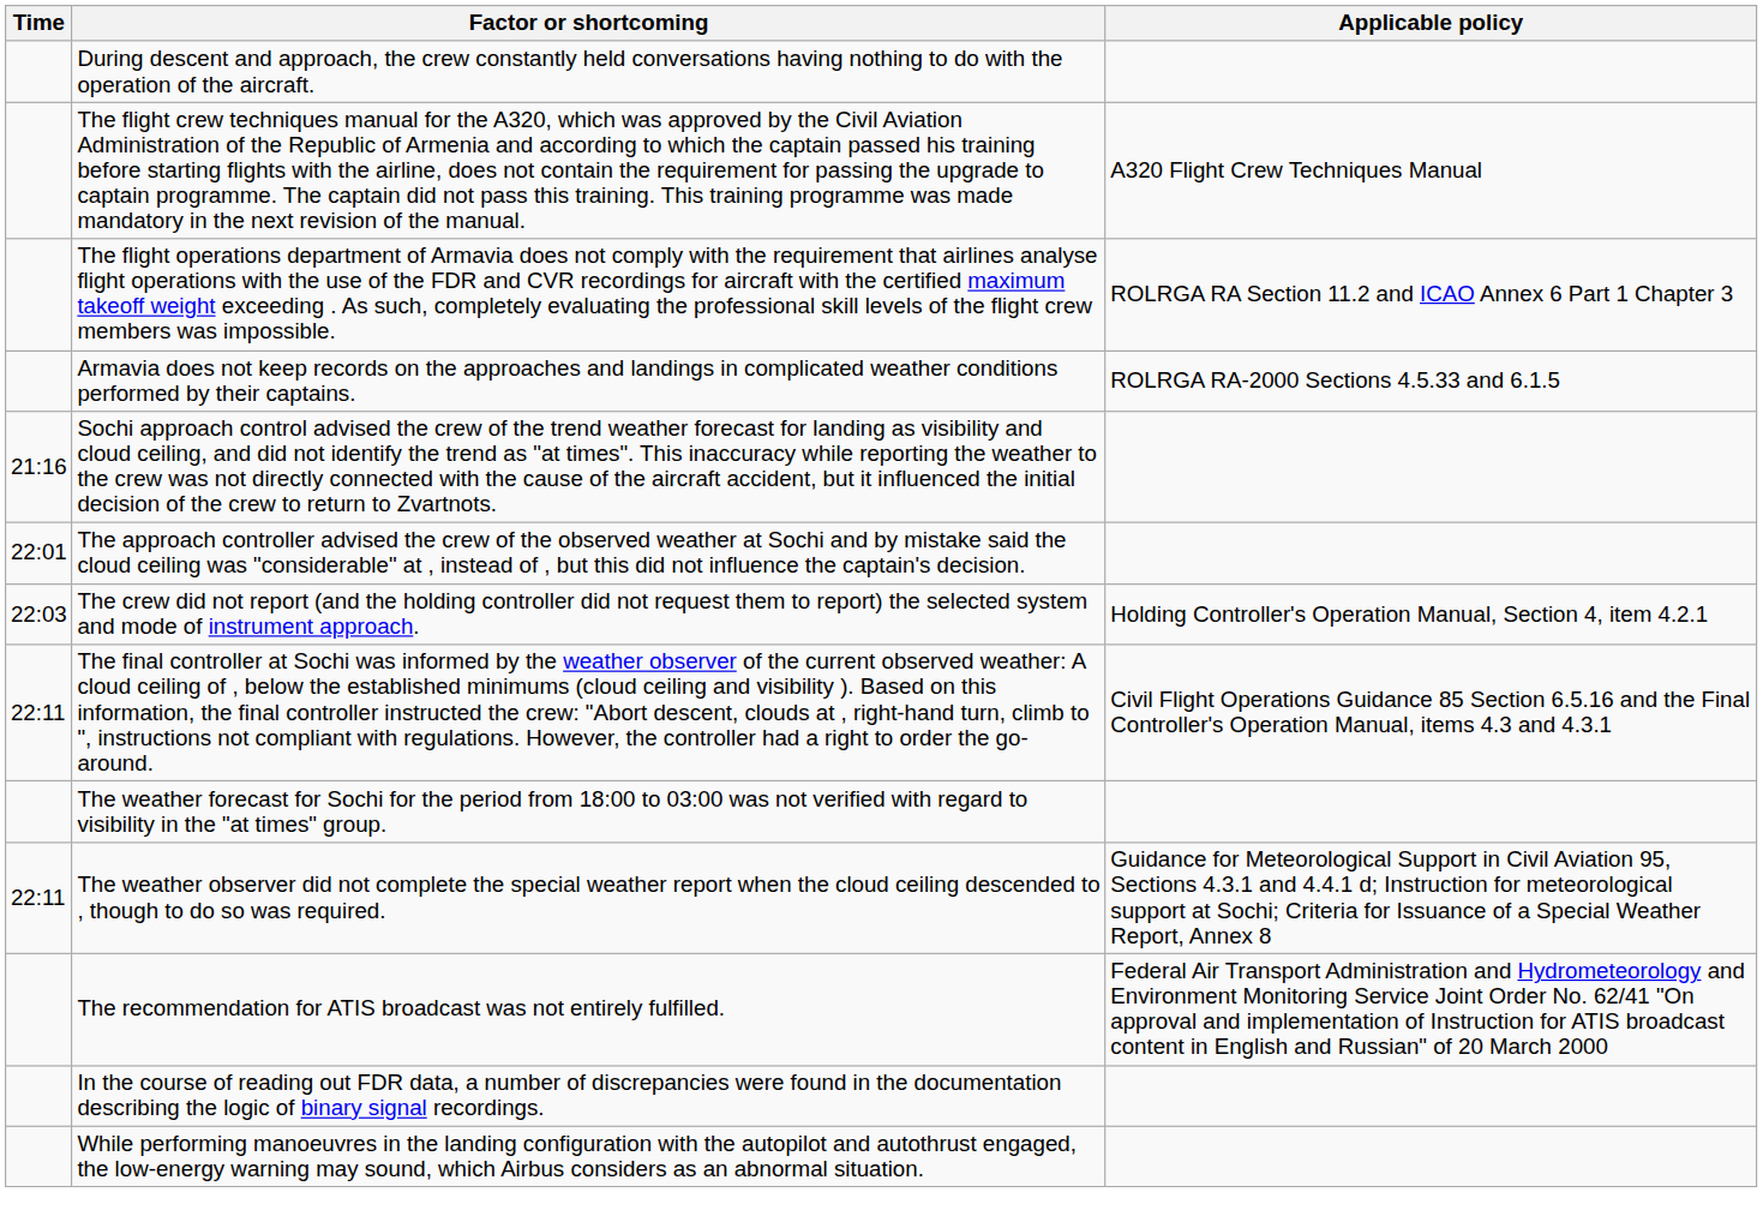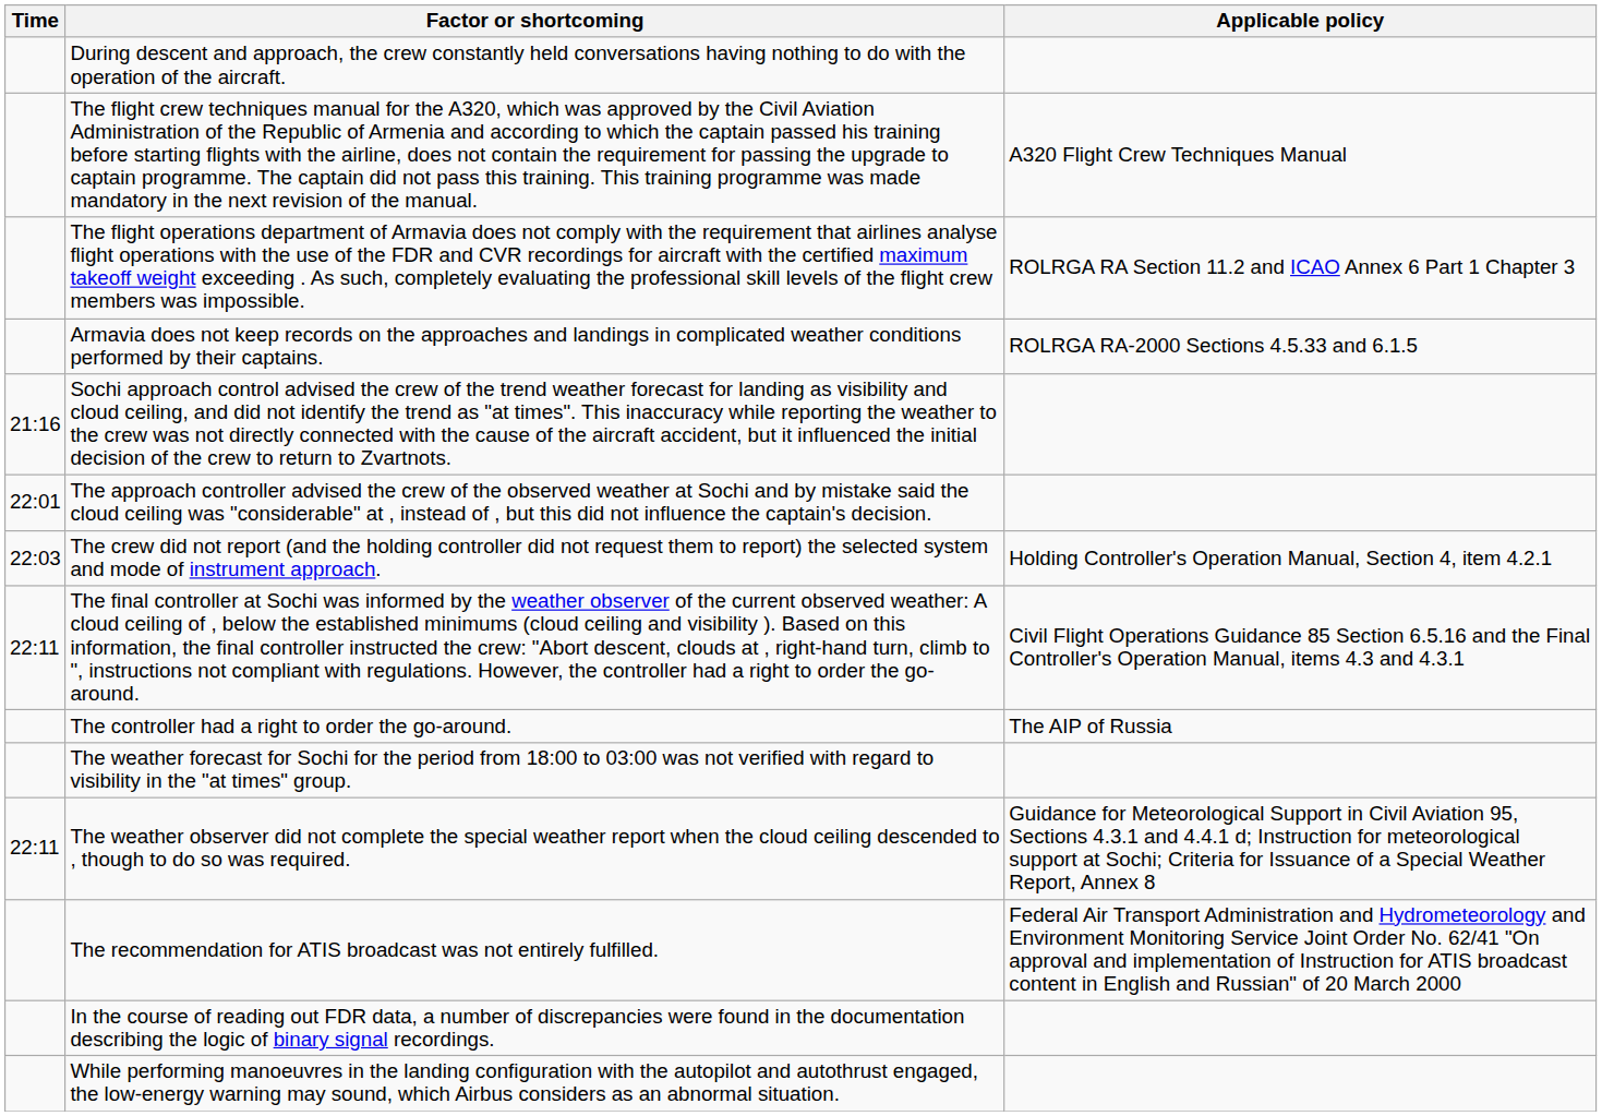+ row: The controller had a right to order the go-around. | The AIP of Russia
